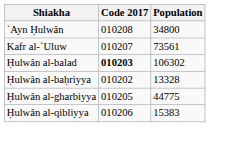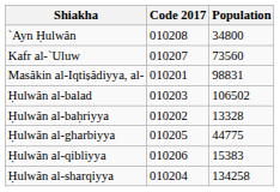Kafr al-`Uluw | Population: 73561 -> 73560
+ row: Masâkin al-Iqtiṣâdiyya, al- | 010201 | 98831
Ḥulwân al-balad | Code 2017: bold -> normal
Ḥulwân al-balad | Population: 106302 -> 106502
+ row: Ḥulwân al-sharqiyya | 010204 | 134258
